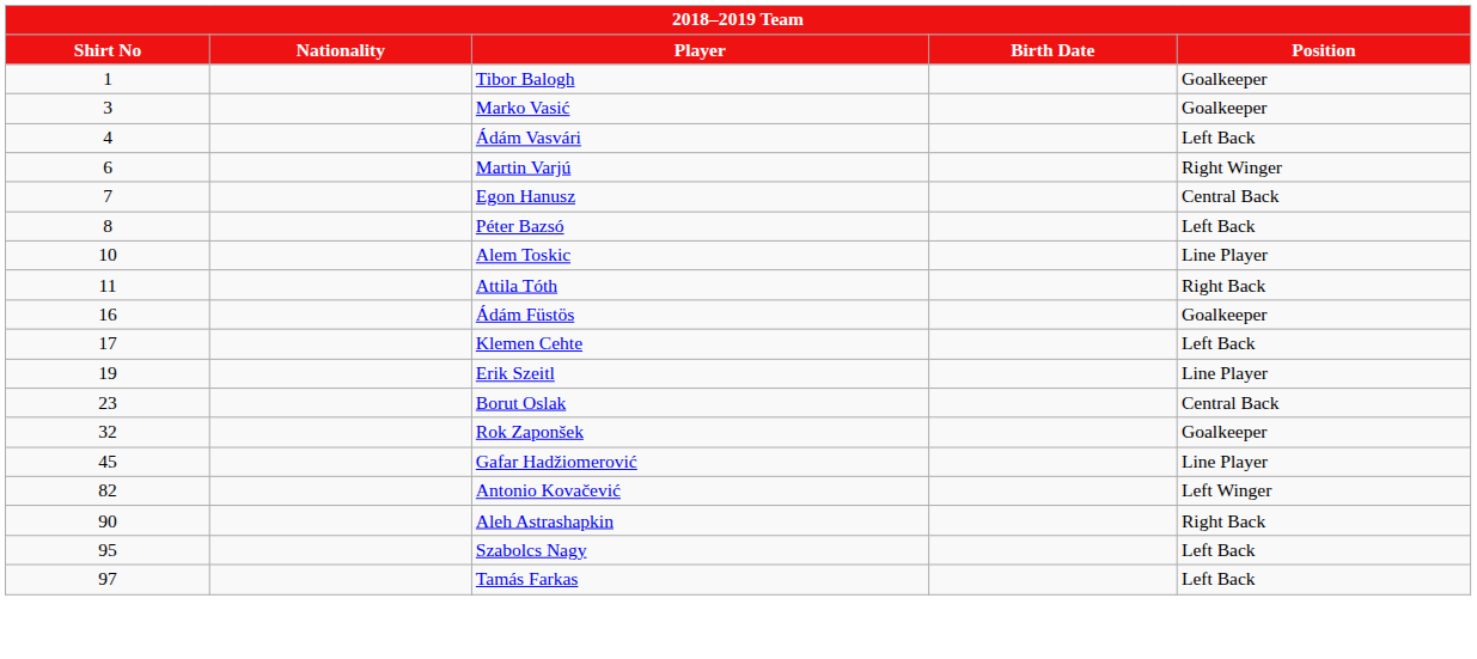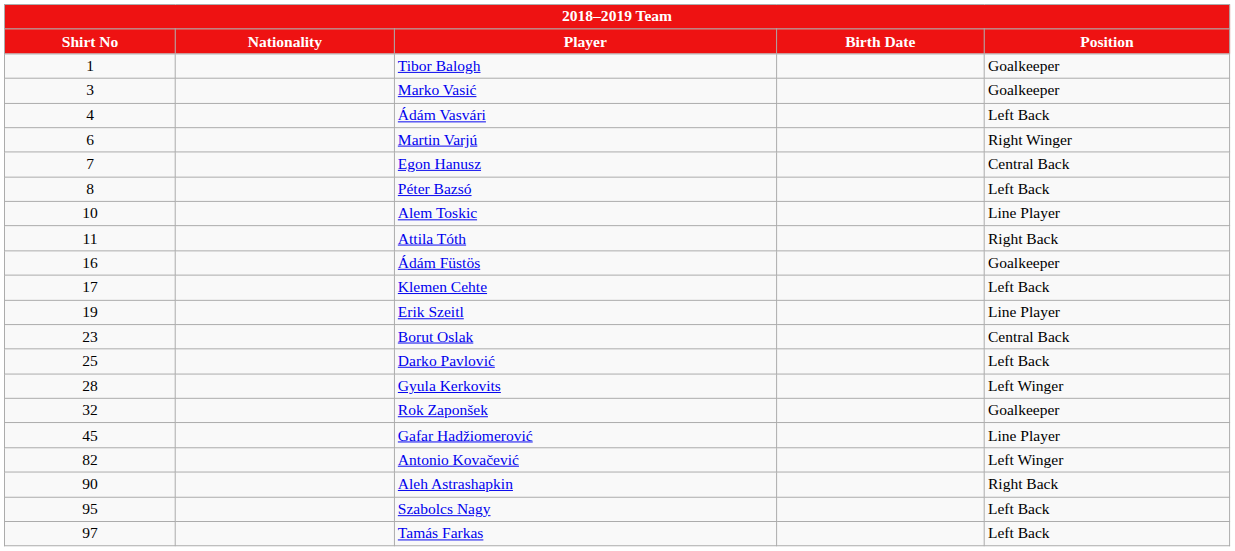+ row: 25 | Darko Pavlović | Left Back
+ row: 28 | Gyula Kerkovits | Left Winger
